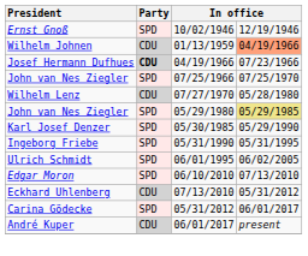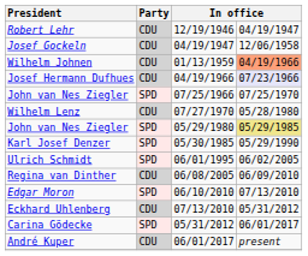- row: Ernst Gnoß | SPD | 10/02/1946 | 12/19/1946
+ row: Robert Lehr | CDU | 12/19/1946 | 04/19/1947
+ row: Josef Gockeln | CDU | 04/19/1947 | 12/06/1958
Josef Hermann Dufhues | Party: bold -> normal
Josef Hermann Dufhues | column 4: no background -> lavender background
- row: Ingeborg Friebe | SPD | 05/31/1990 | 05/31/1995
+ row: Regina van Dinther | CDU | 06/08/2005 | 06/09/2010
